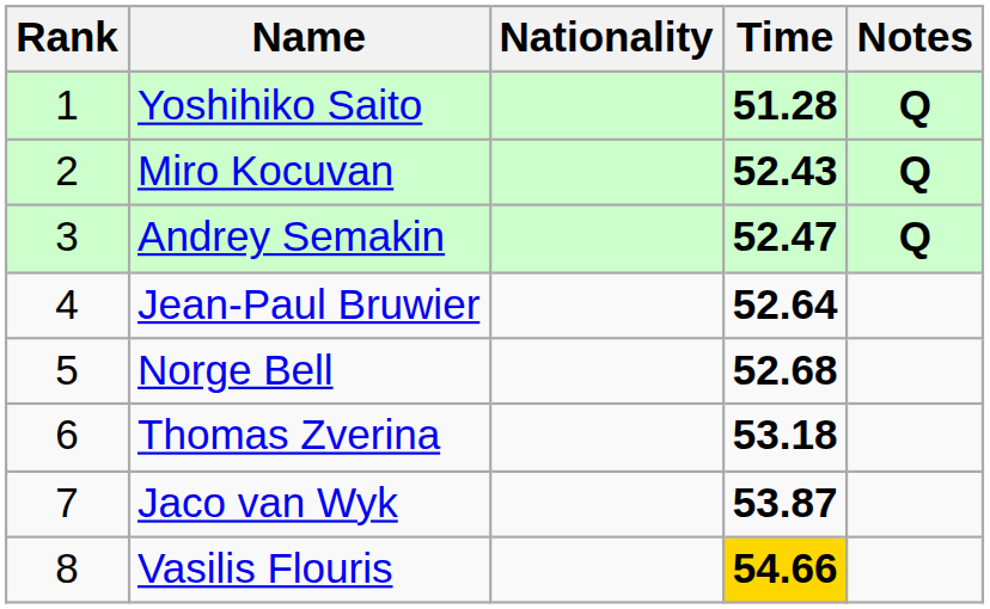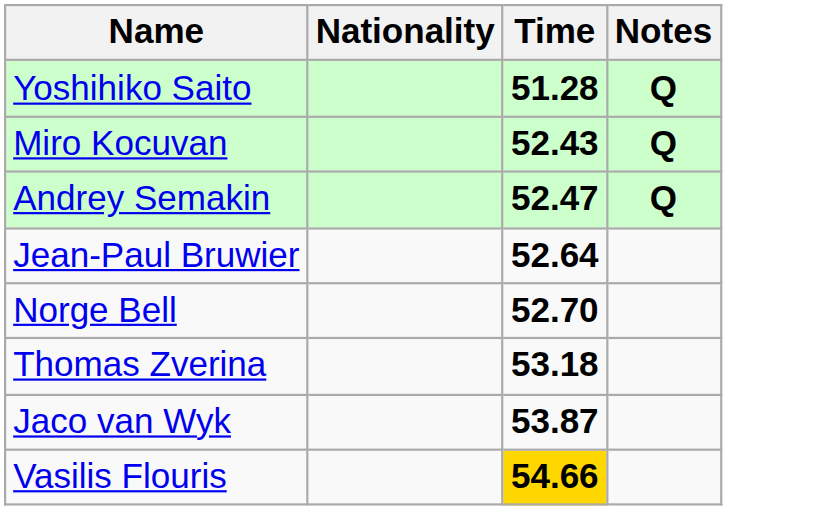- column: Rank | 1 | 2 | 3 | 4 | 5 | 6 | 7 | 8
Norge Bell | Time: 52.68 -> 52.70
